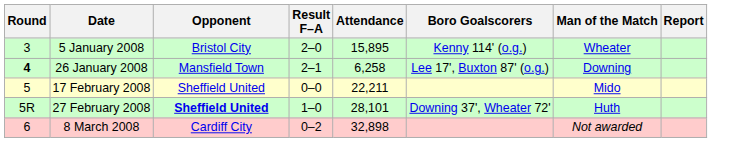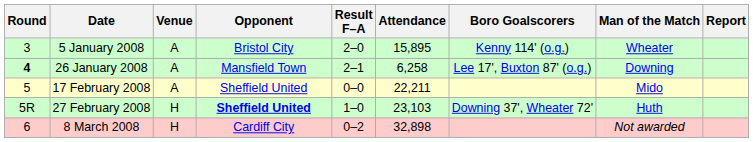+ column: Venue | A | A | A | H | H
27 February 2008 | Attendance: 28,101 -> 23,103
